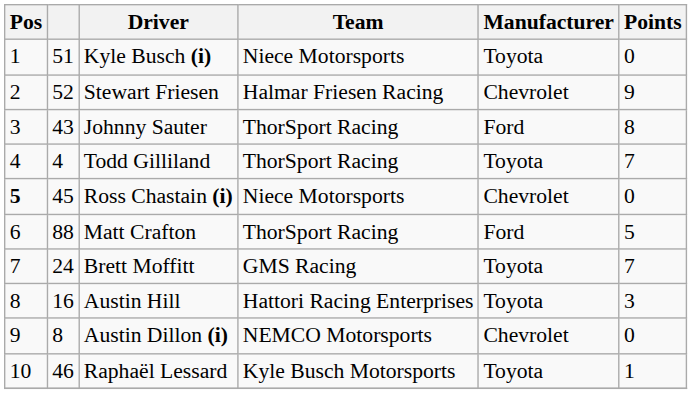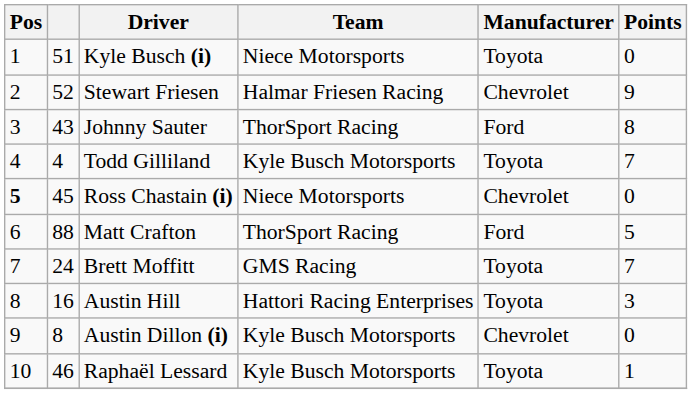Todd Gilliland | Team: ThorSport Racing -> Kyle Busch Motorsports
Austin Dillon (i) | Team: NEMCO Motorsports -> Kyle Busch Motorsports
